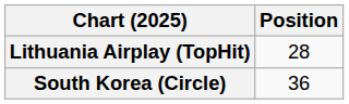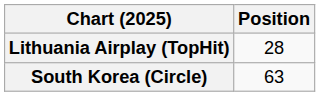South Korea (Circle) | Position: 36 -> 63
